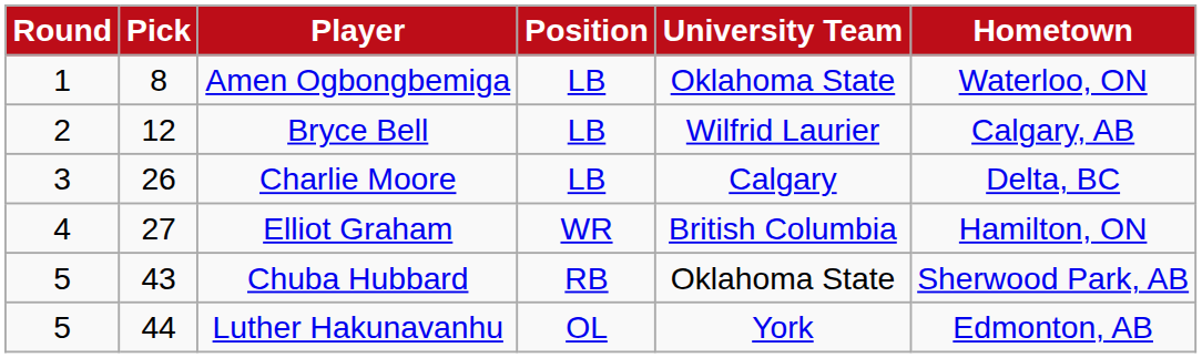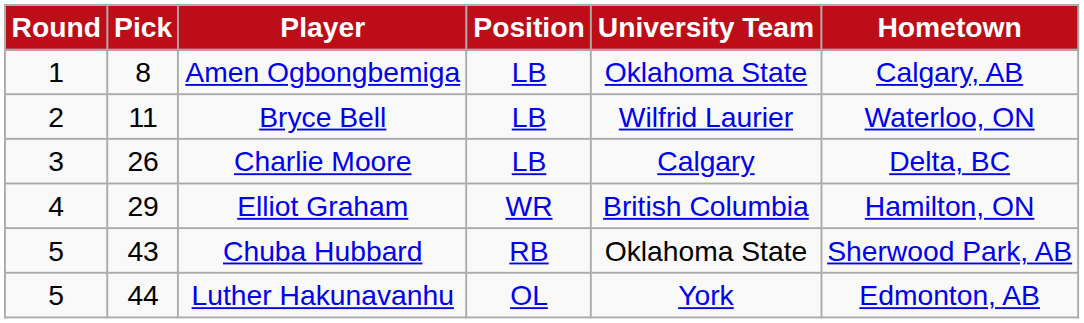Amen Ogbongbemiga | Hometown: Waterloo, ON -> Calgary, AB
Bryce Bell | Pick: 12 -> 11
Bryce Bell | Hometown: Calgary, AB -> Waterloo, ON
Elliot Graham | Pick: 27 -> 29
